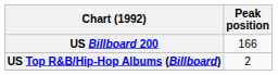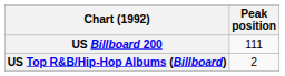US Billboard 200 | Peak position: 166 -> 111
